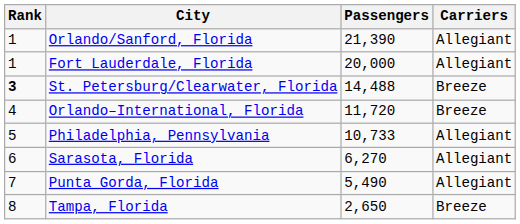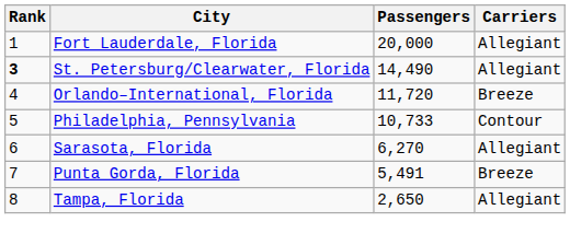- row: 1 | Orlando/Sanford, Florida | 21,390 | Allegiant
St. Petersburg/Clearwater, Florida | Passengers: 14,488 -> 14,490
St. Petersburg/Clearwater, Florida | Carriers: Breeze -> Allegiant
Philadelphia, Pennsylvania | Carriers: Allegiant -> Contour
Punta Gorda, Florida | Passengers: 5,490 -> 5,491
Punta Gorda, Florida | Carriers: Allegiant -> Breeze
Tampa, Florida | Carriers: Breeze -> Allegiant
